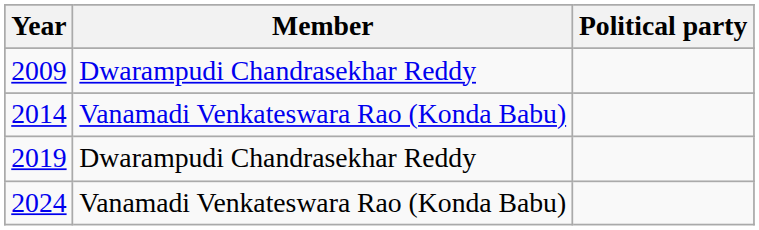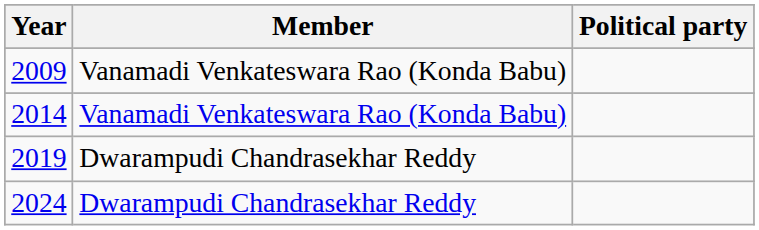2009 | Member: Dwarampudi Chandrasekhar Reddy -> Vanamadi Venkateswara Rao (Konda Babu)
2024 | Member: Vanamadi Venkateswara Rao (Konda Babu) -> Dwarampudi Chandrasekhar Reddy
